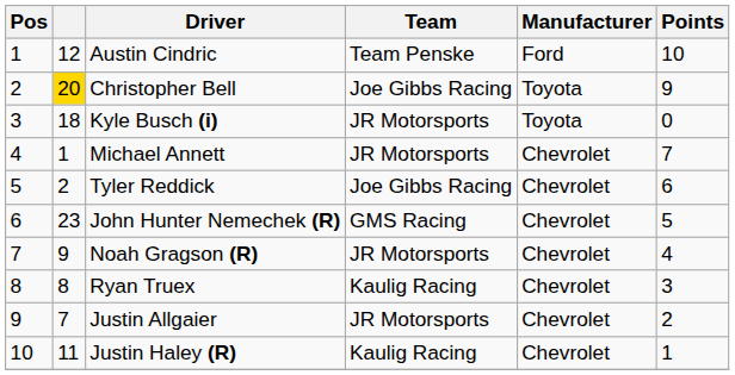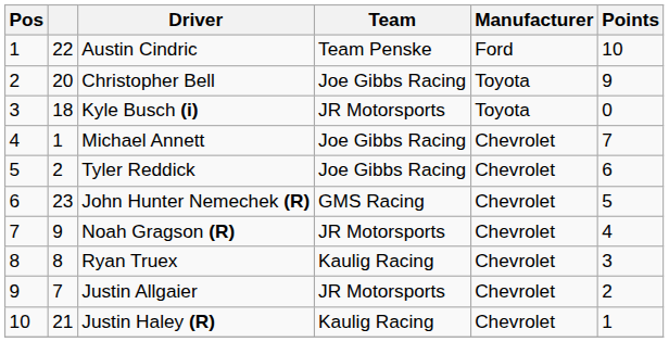Austin Cindric | column 2: 12 -> 22
Christopher Bell | column 2: gold background -> no background
Michael Annett | Team: JR Motorsports -> Joe Gibbs Racing
Justin Haley (R) | column 2: 11 -> 21
